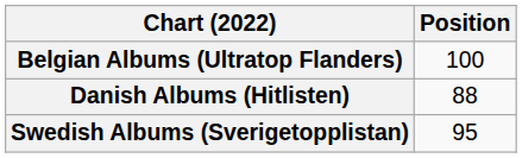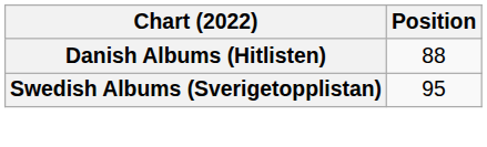- row: Belgian Albums (Ultratop Flanders) | 100
